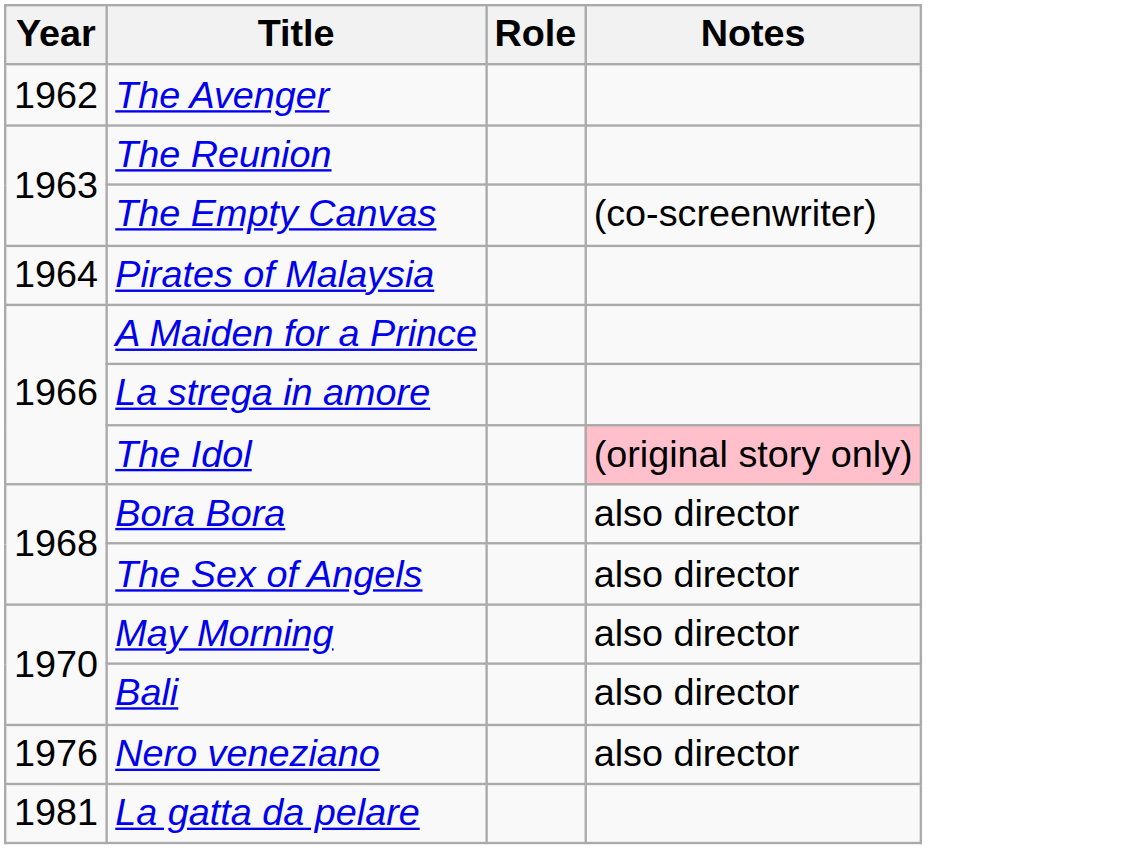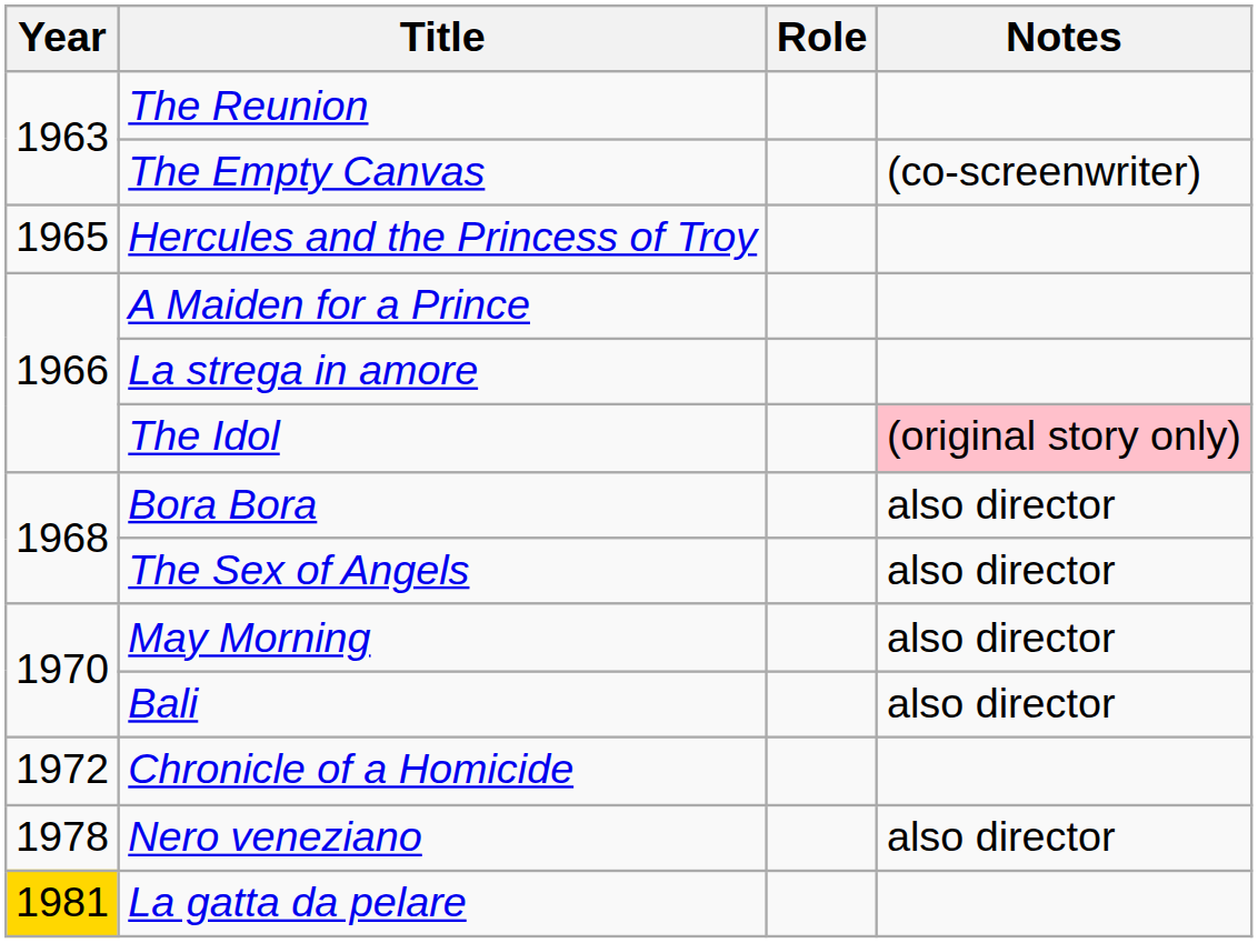- row: 1962 | The Avenger
- row: 1964 | Pirates of Malaysia
+ row: 1965 | Hercules and the Princess of Troy
+ row: 1972 | Chronicle of a Homicide
Nero veneziano | Year: 1976 -> 1978
La gatta da pelare | Year: no background -> gold background
